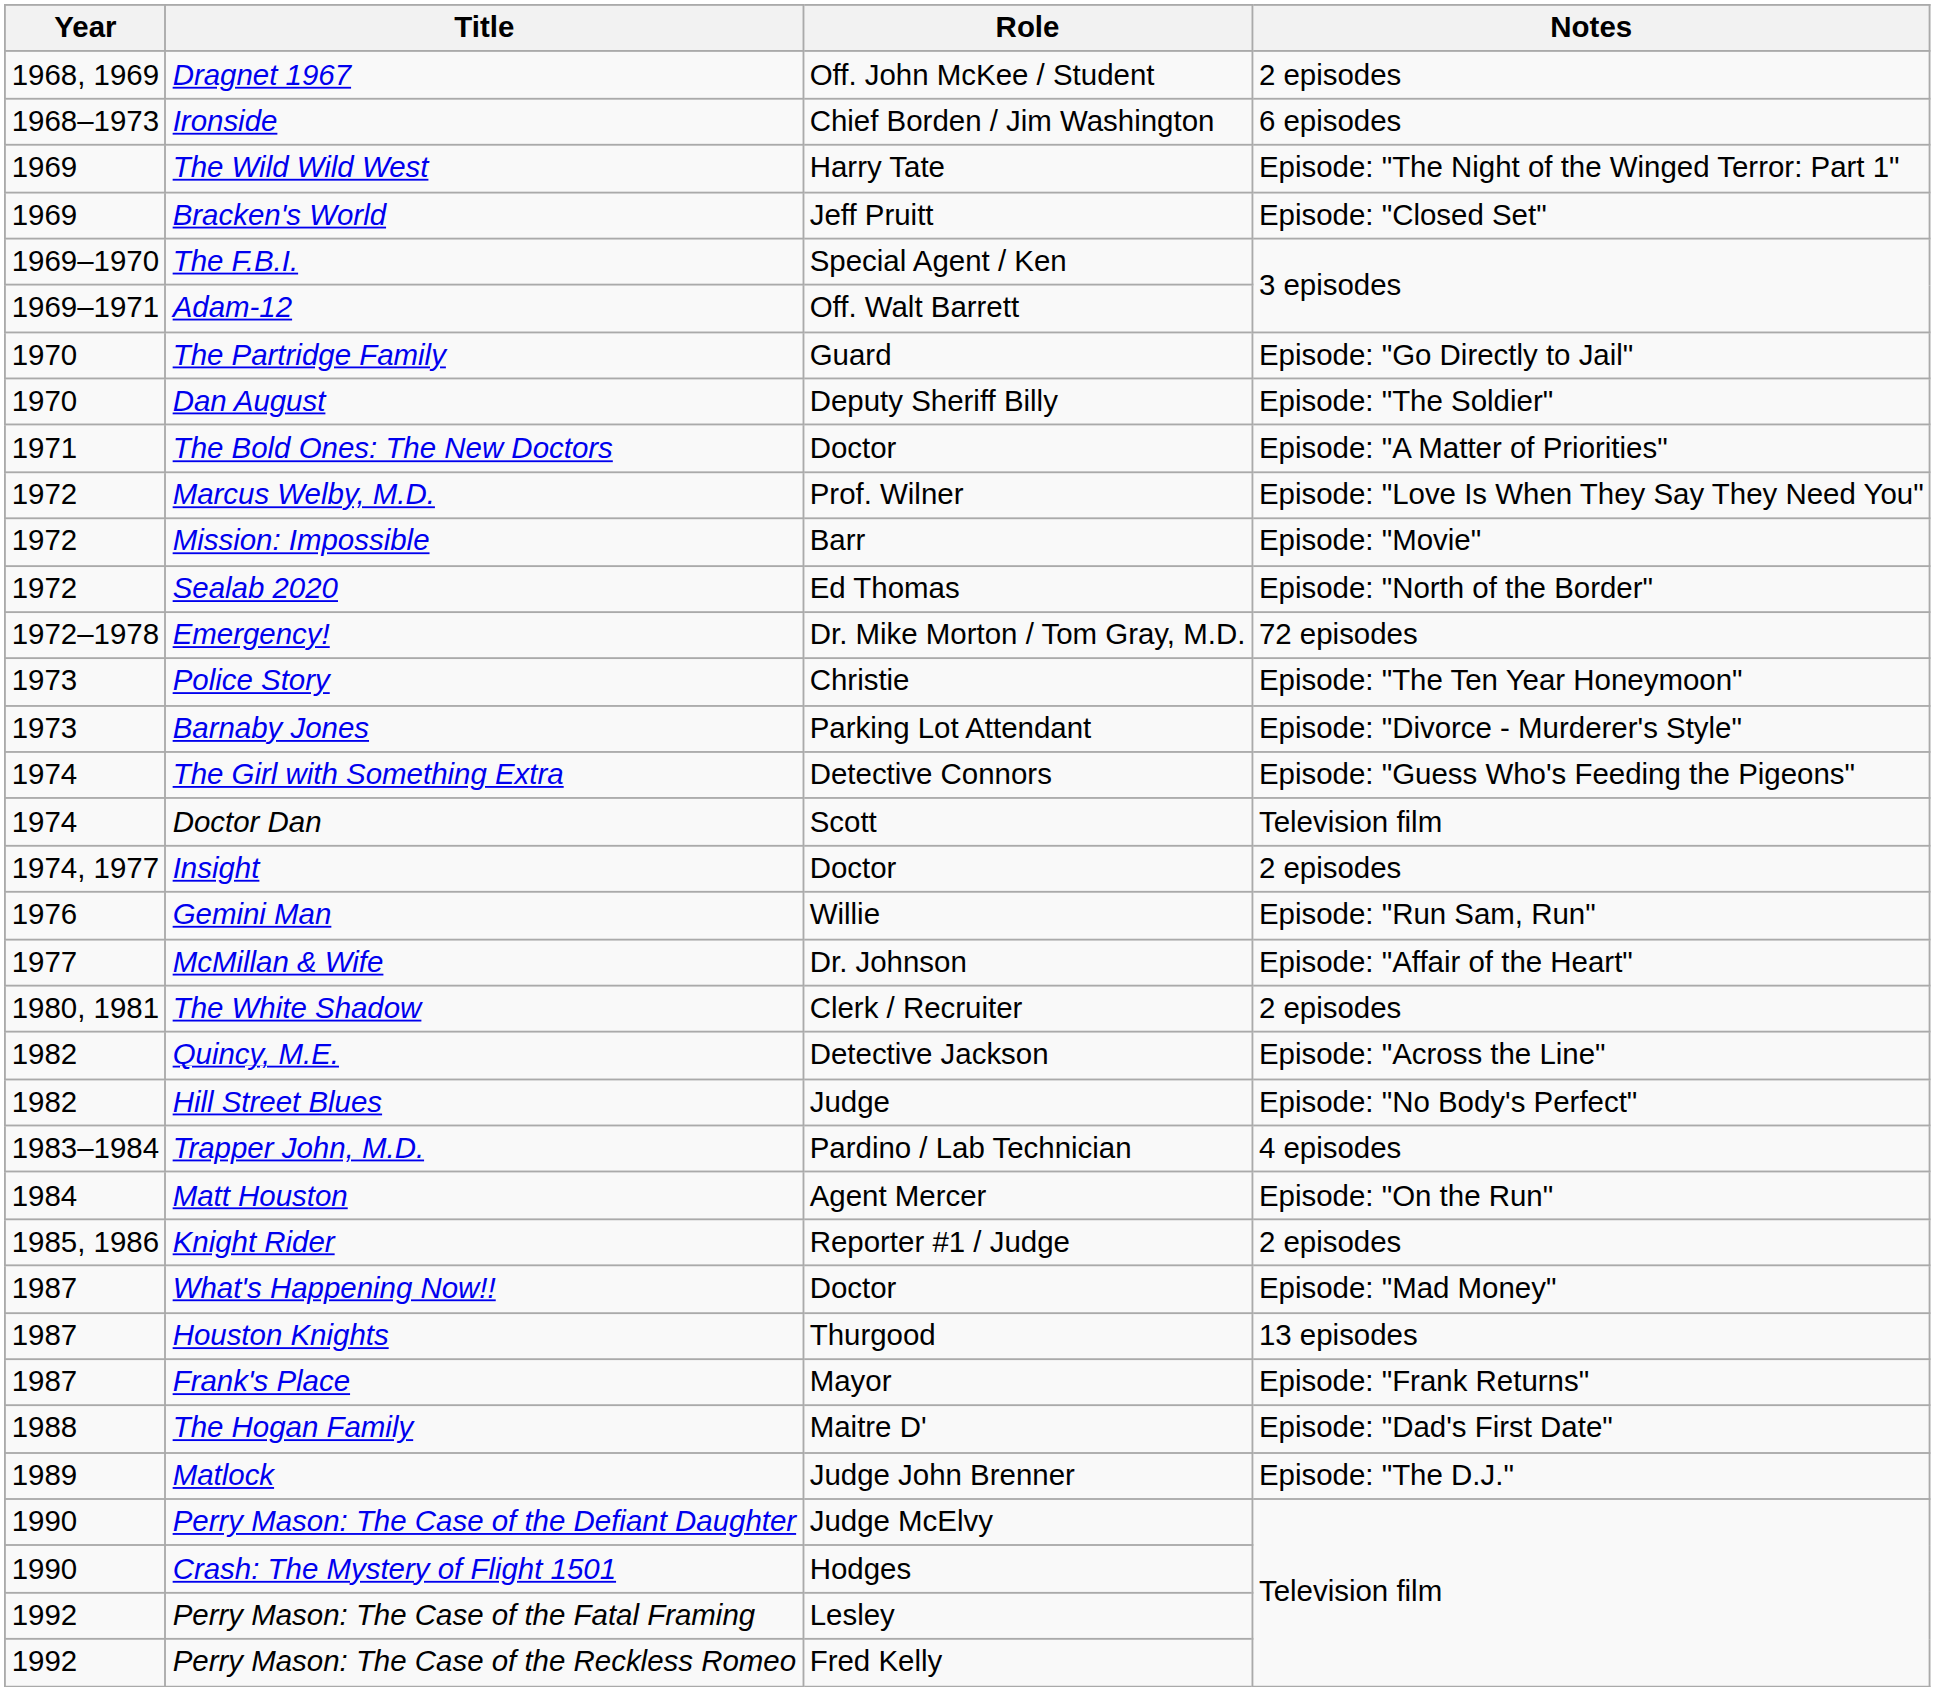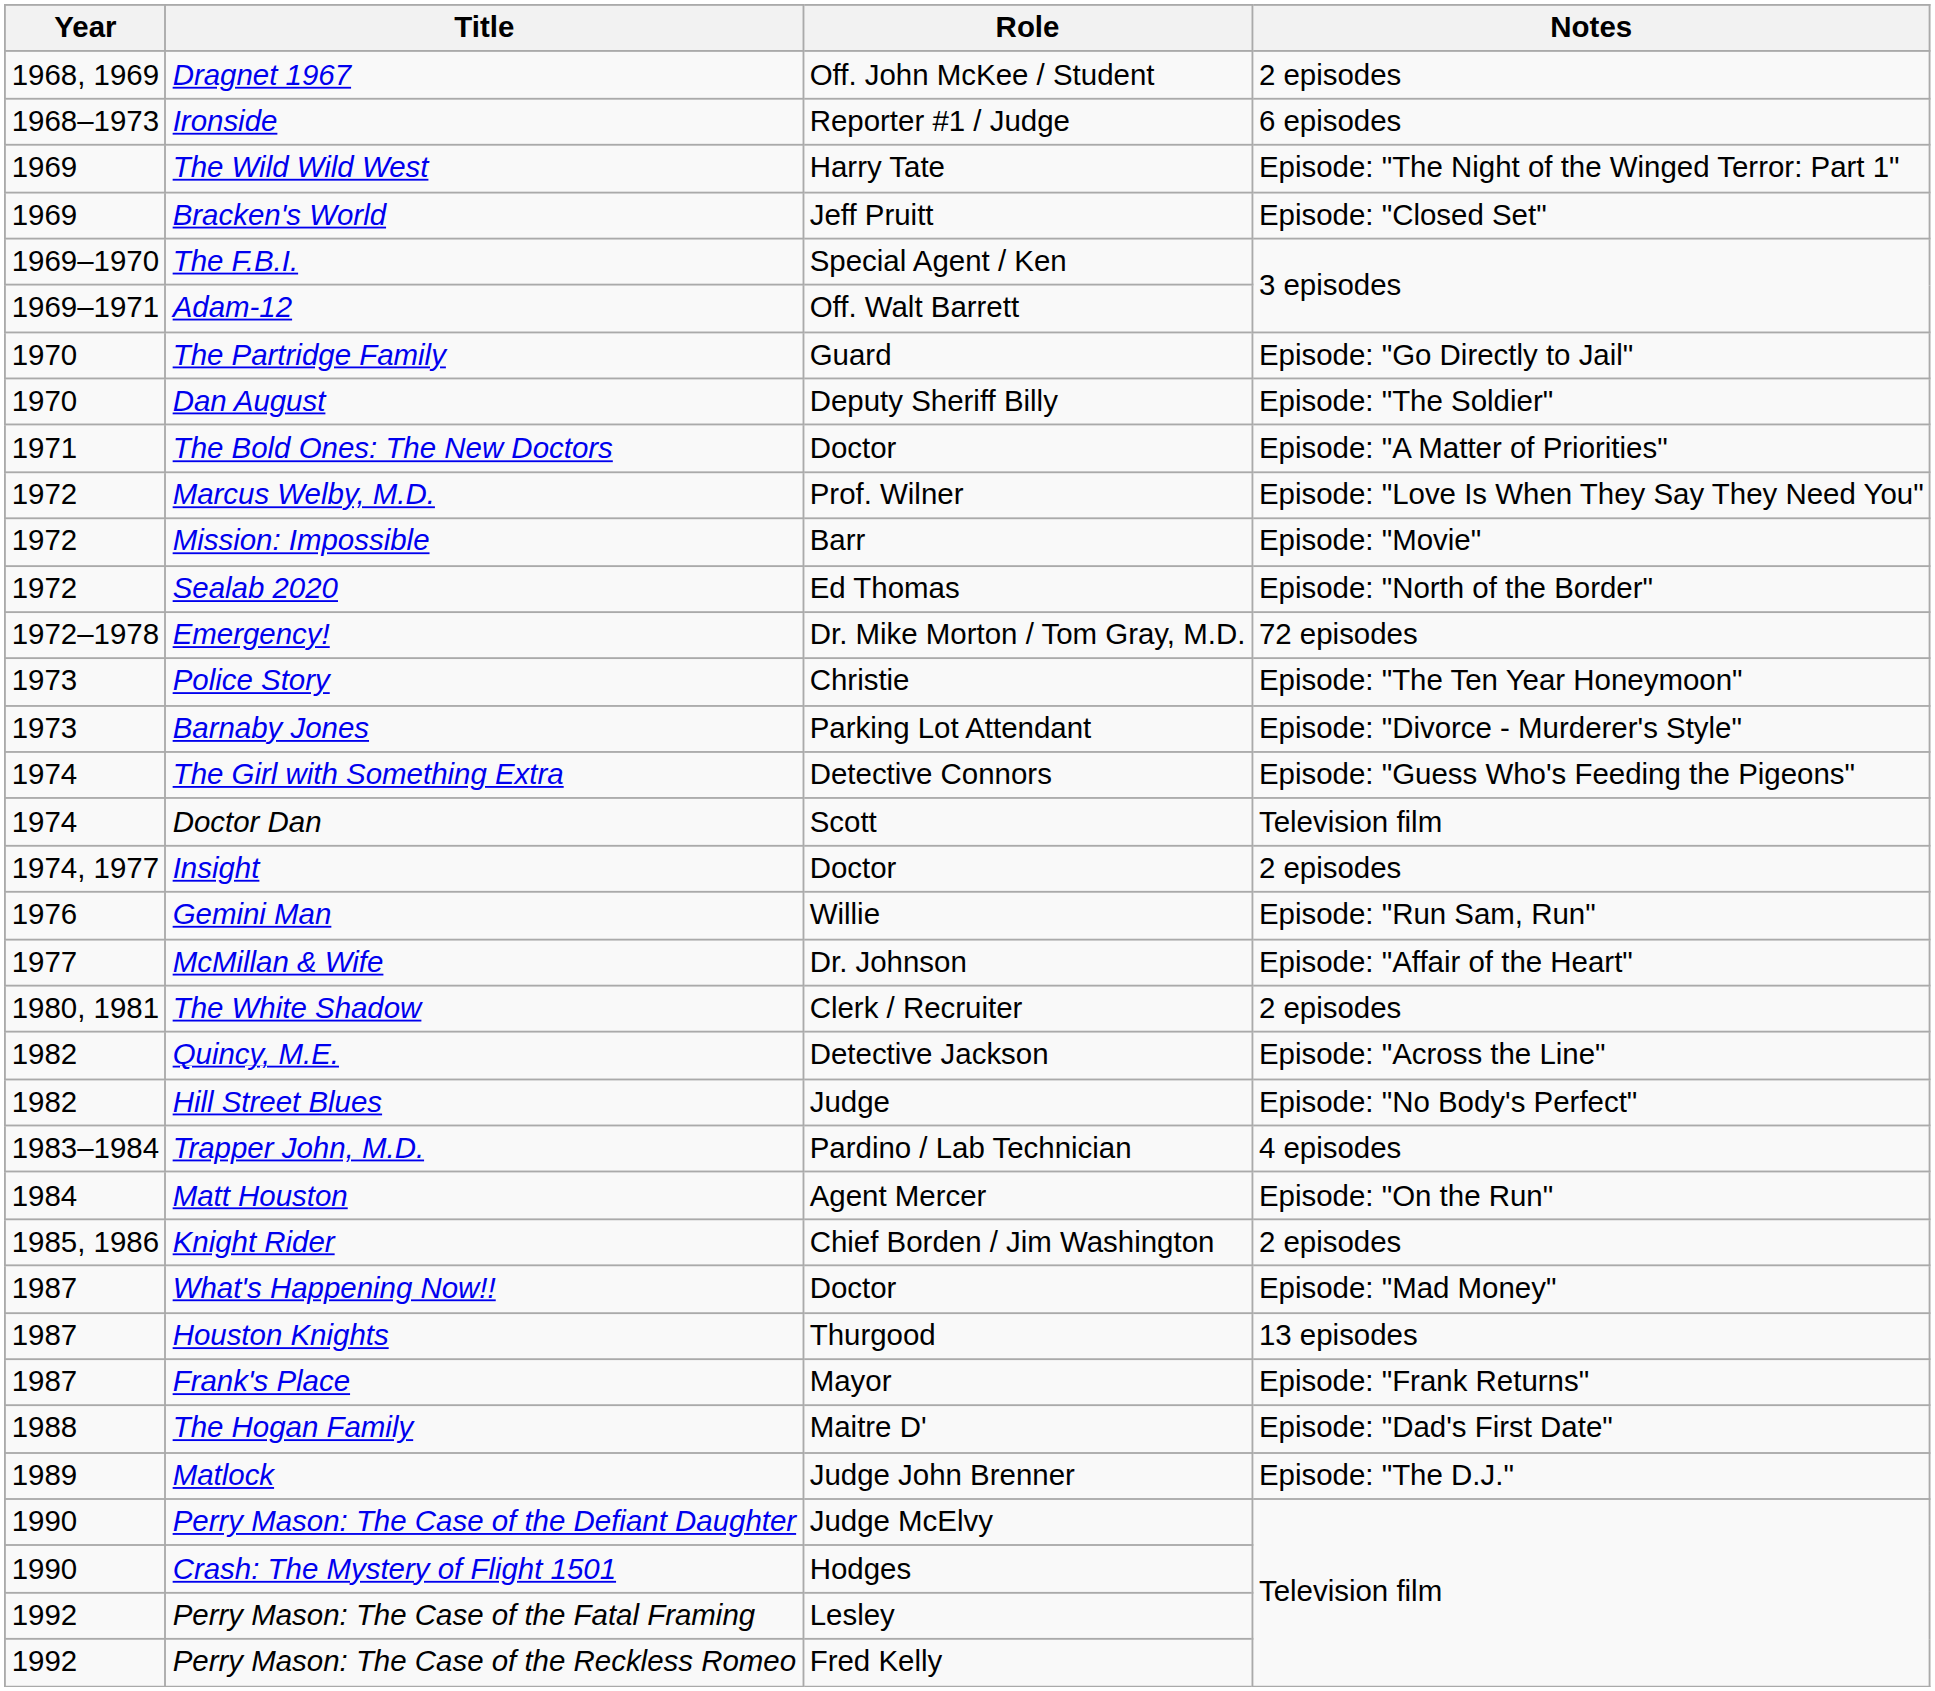Ironside | Role: Chief Borden / Jim Washington -> Reporter #1 / Judge
Knight Rider | Role: Reporter #1 / Judge -> Chief Borden / Jim Washington
